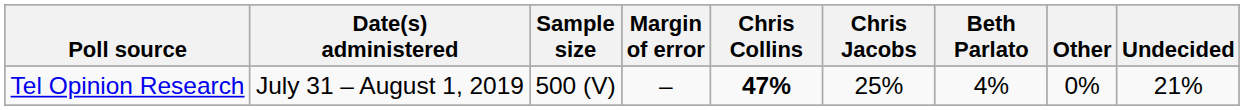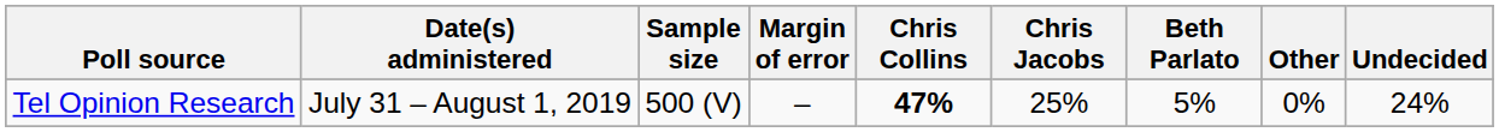Tel Opinion Research | Beth Parlato: 4% -> 5%
Tel Opinion Research | Undecided: 21% -> 24%
